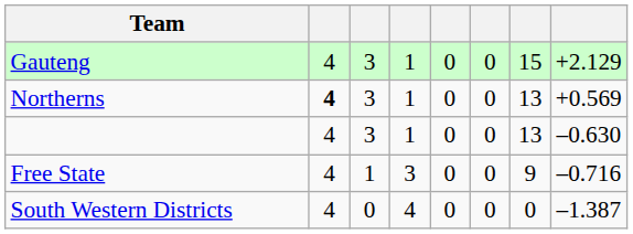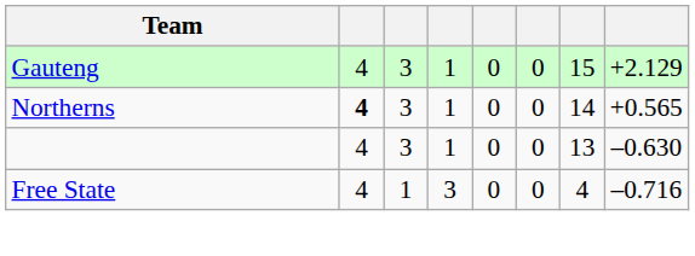Northerns | column 7: 13 -> 14
Northerns | column 8: +0.569 -> +0.565
Free State | column 7: 9 -> 4
- row: South Western Districts | 4 | 0 | 4 | 0 | 0 | 0 | –1.387
